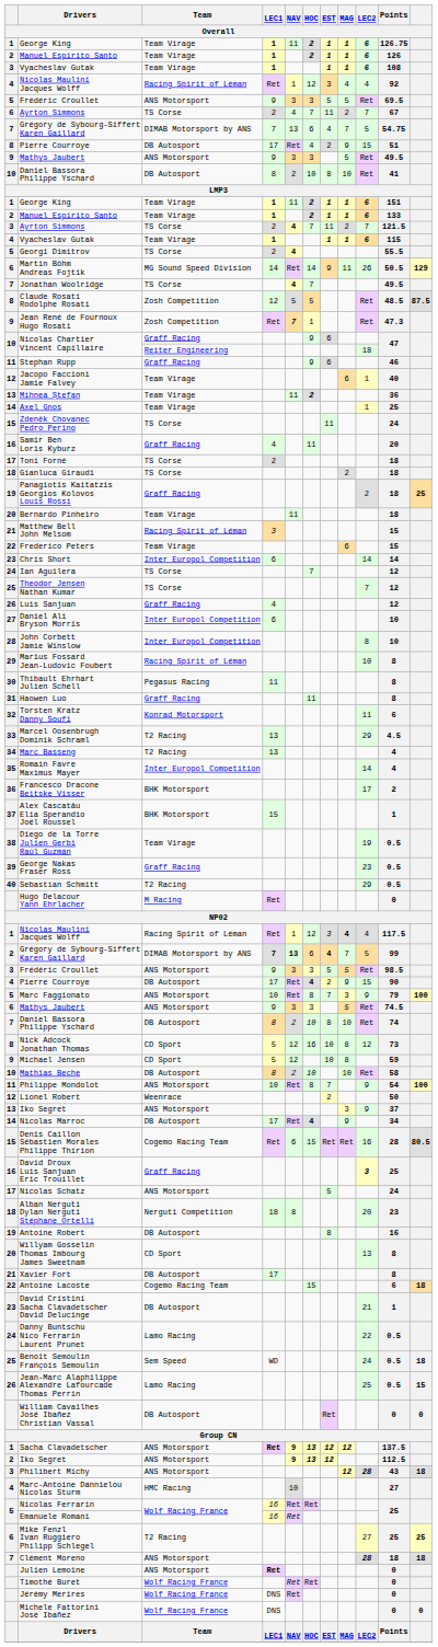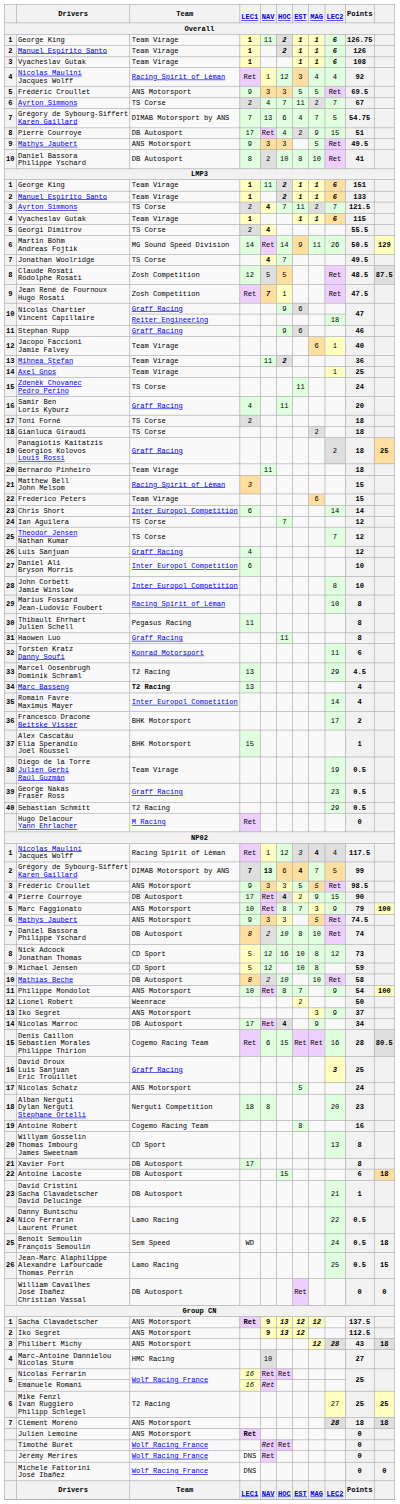Jean René de Fournoux Hugo Rosati | Points: 47.3 -> 47.5
Marc Basseng | Team: normal -> bold
Antoine Robert | Team: DB Autosport -> Cogemo Racing Team
Antoine Lacoste | Team: Cogemo Racing Team -> DB Autosport
